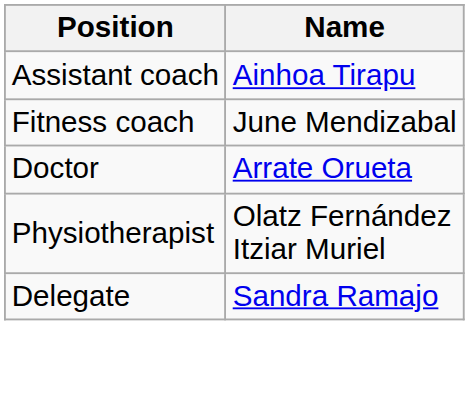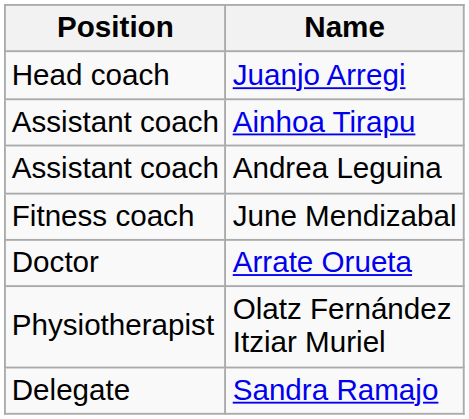+ row: Head coach | Juanjo Arregi
+ row: Assistant coach | Andrea Leguina
